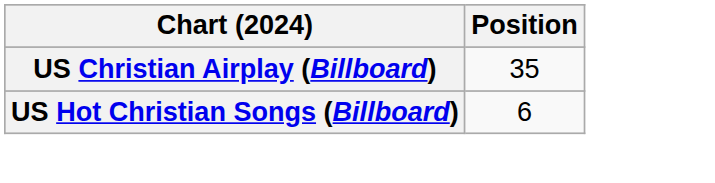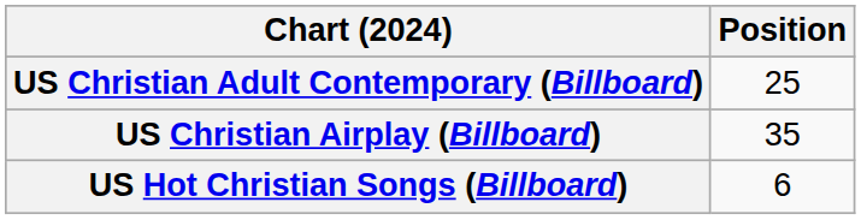+ row: US Christian Adult Contemporary (Billboard) | 25
